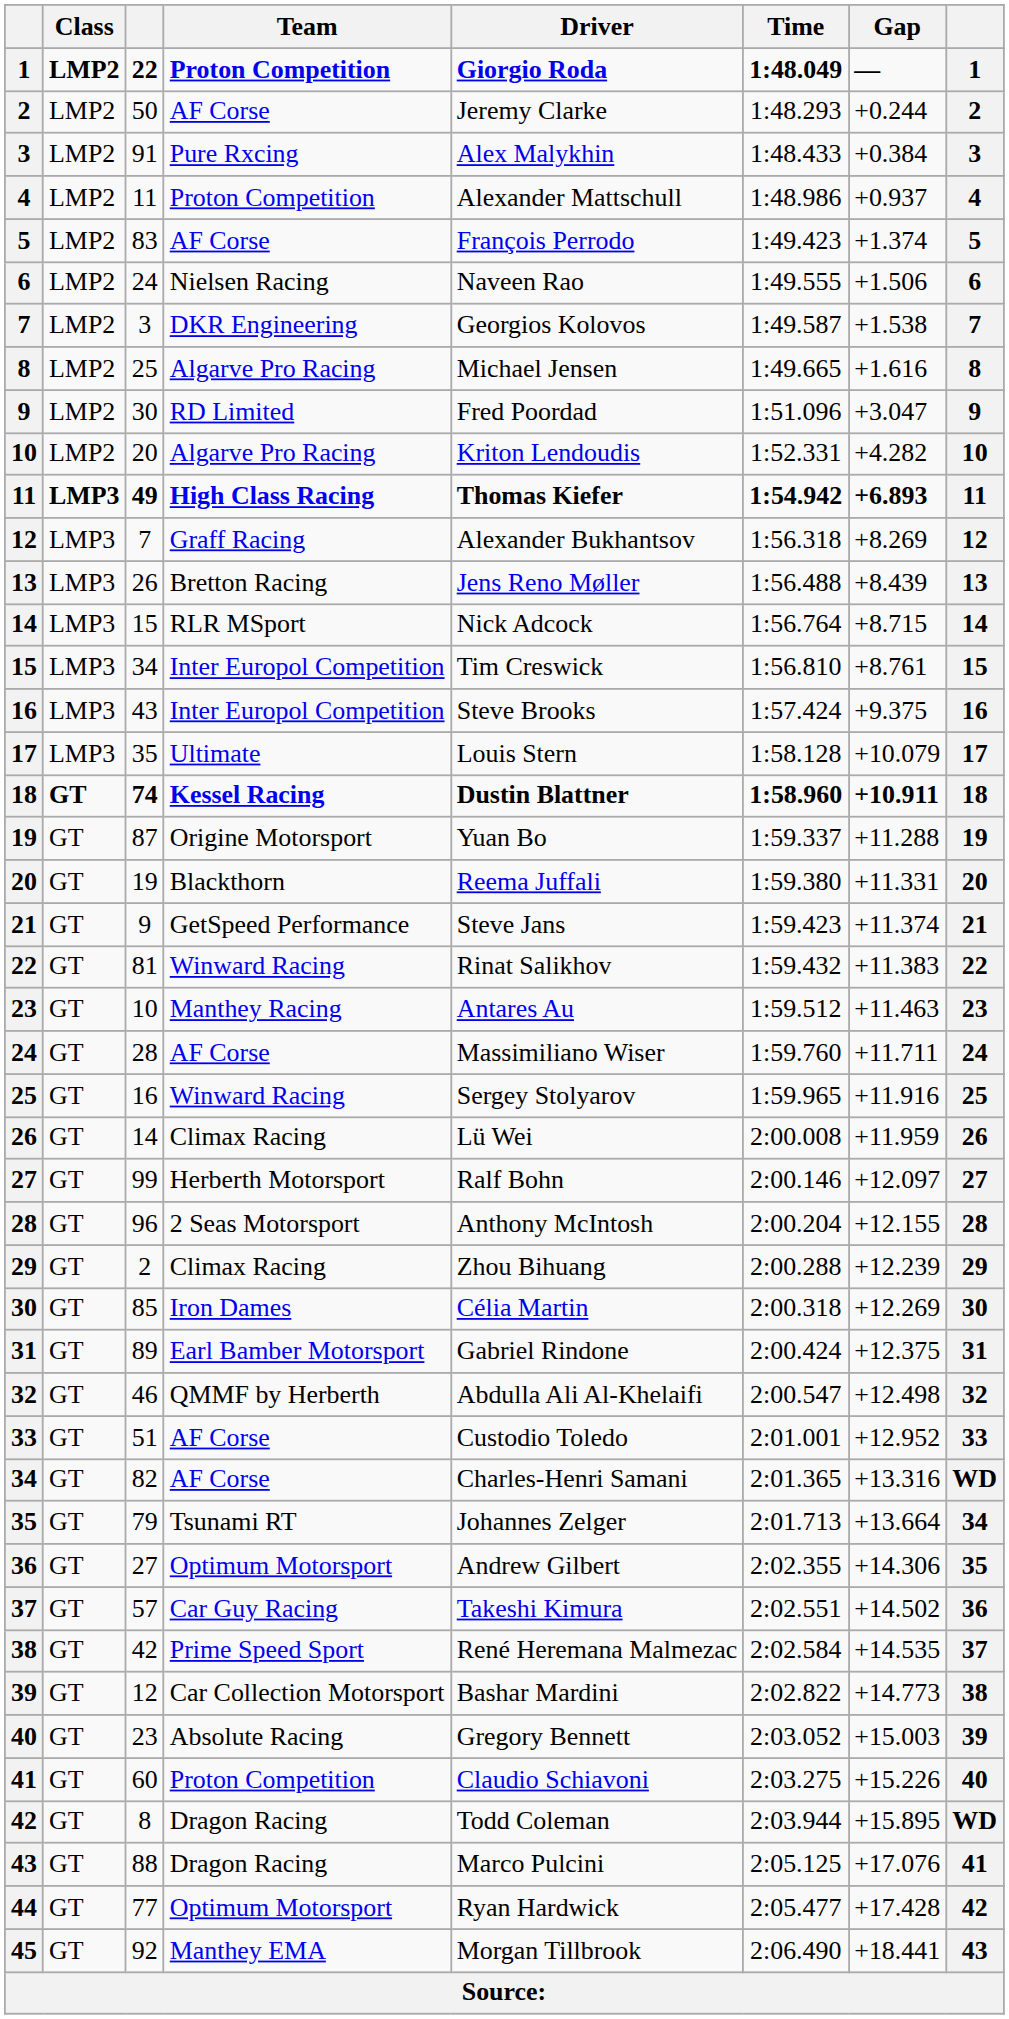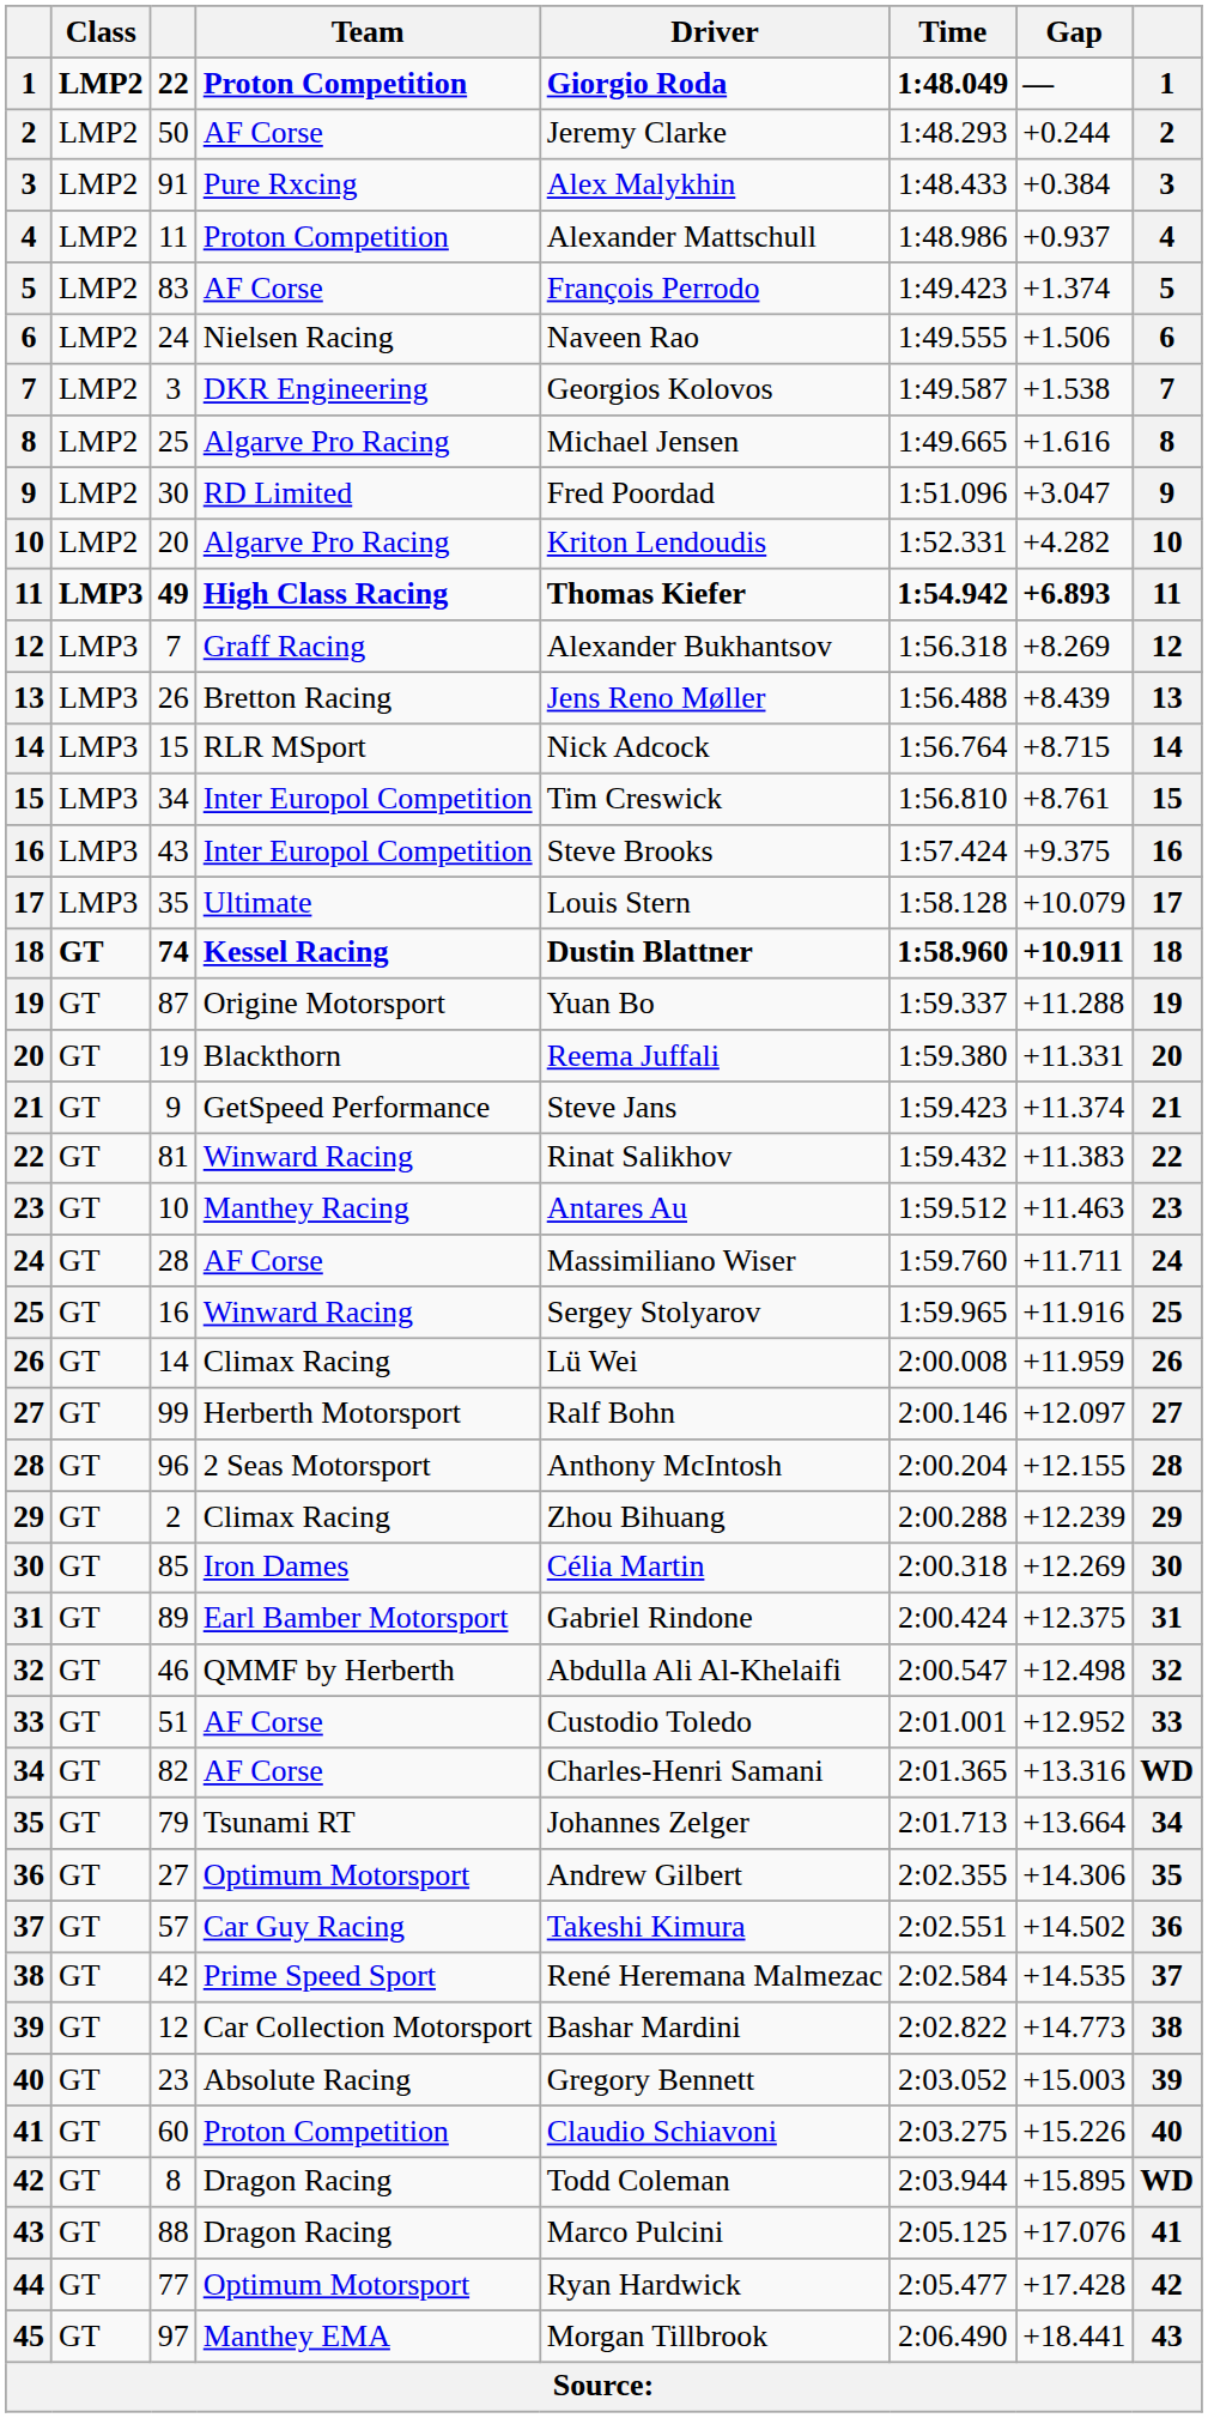45 | column 3: 92 -> 97
